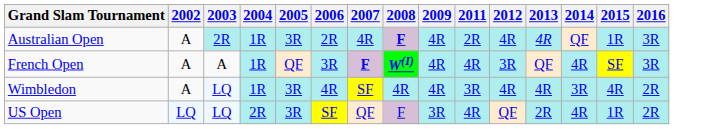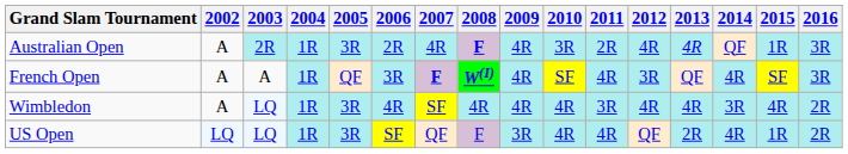+ column: 2010 | 3R | SF | 4R | 4R
US Open | 2004: 2R -> 1R
